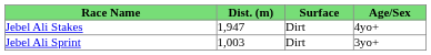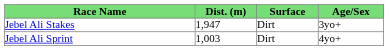Jebel Ali Stakes | Age/Sex: 4yo+ -> 3yo+
Jebel Ali Sprint | Age/Sex: 3yo+ -> 4yo+
